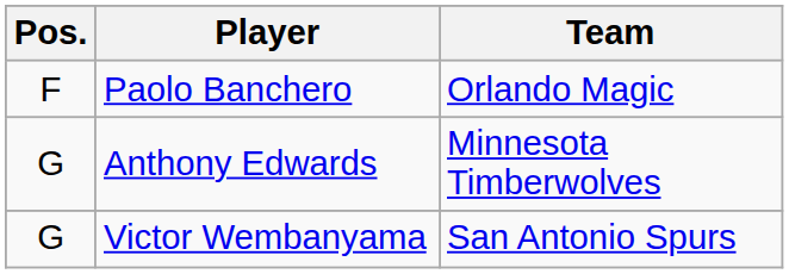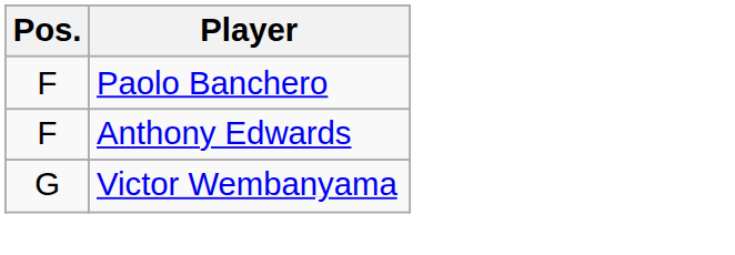- column: Team | Orlando Magic | Minnesota Timberwolves | San Antonio Spurs
Anthony Edwards | Pos.: G -> F
